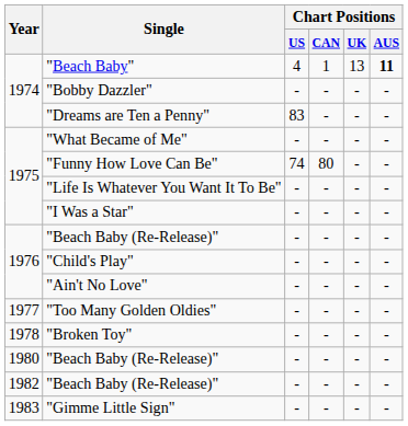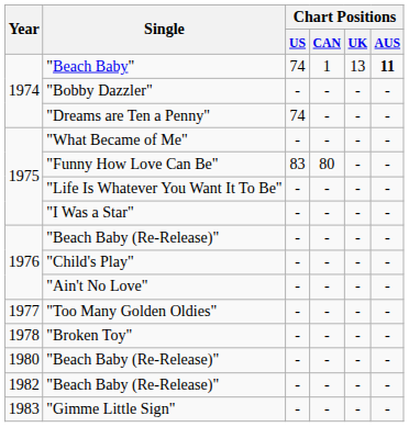"Beach Baby" | Chart Positions / US: 4 -> 74
"Dreams are Ten a Penny" | Chart Positions / US: 83 -> 74
"Funny How Love Can Be" | Chart Positions / US: 74 -> 83
